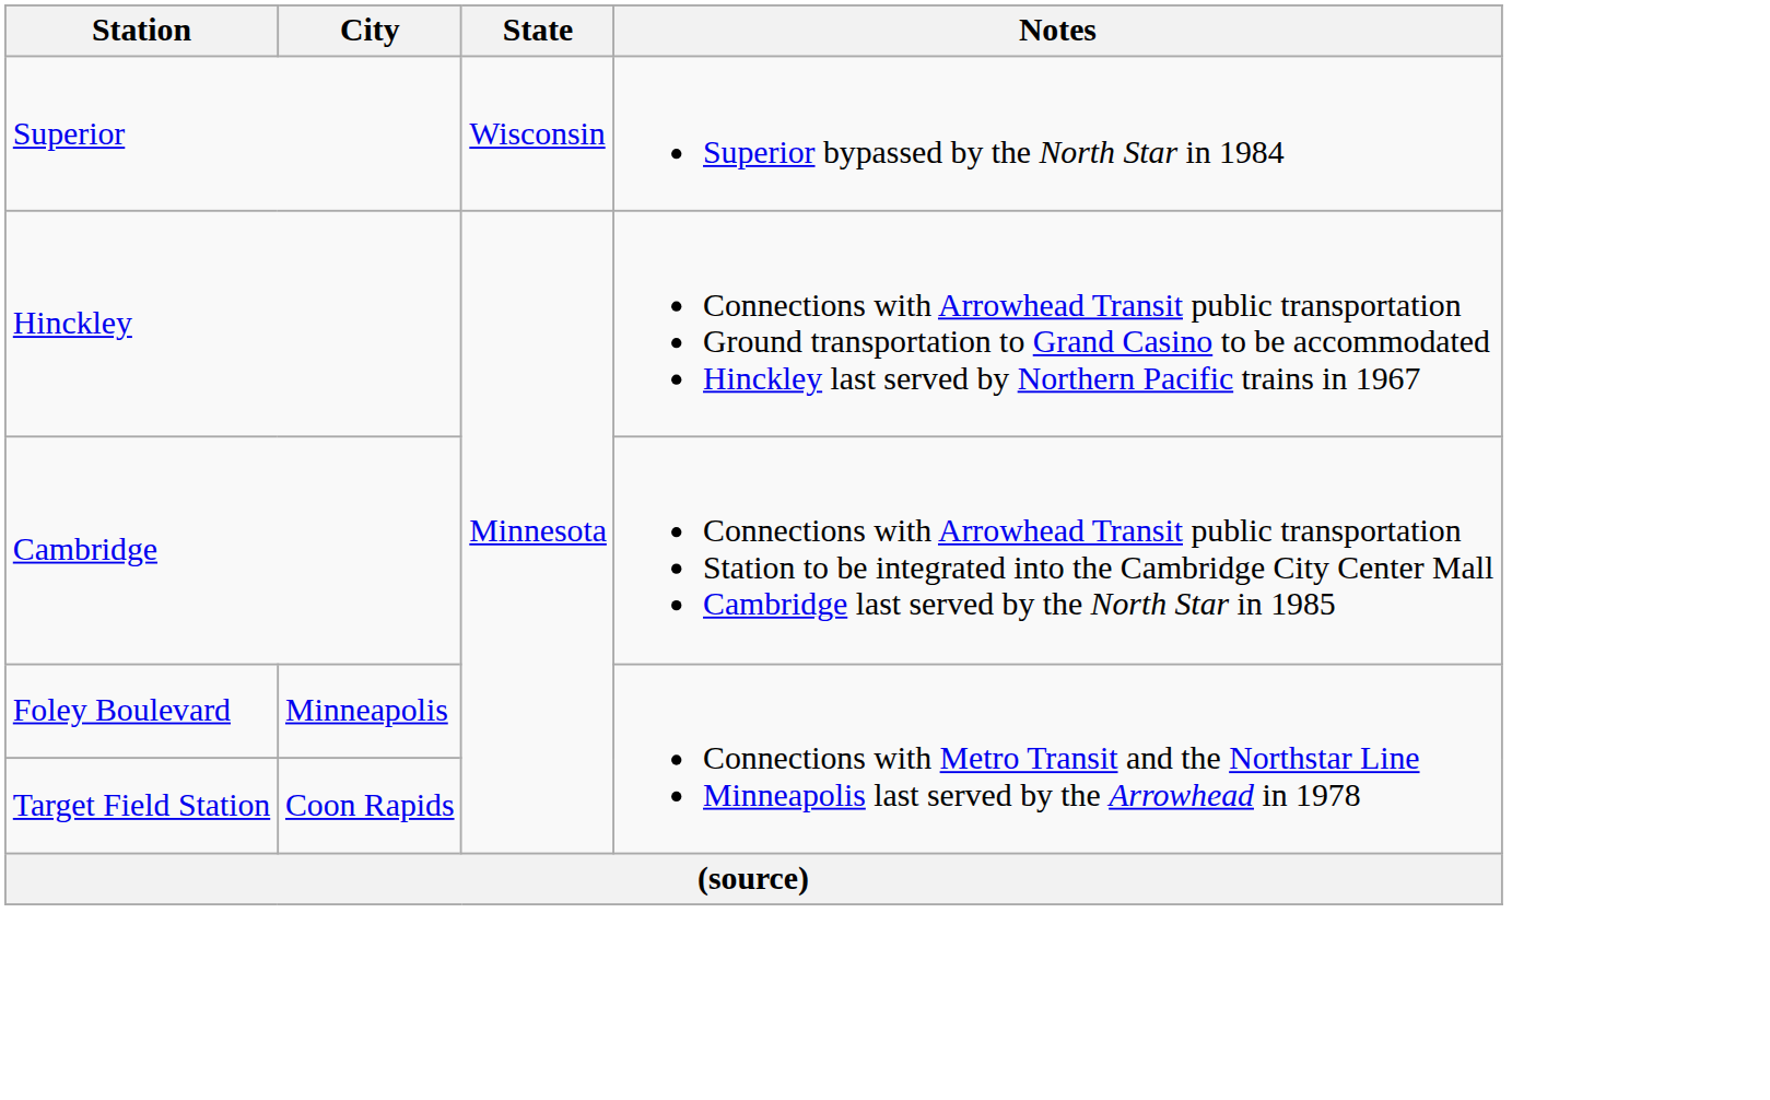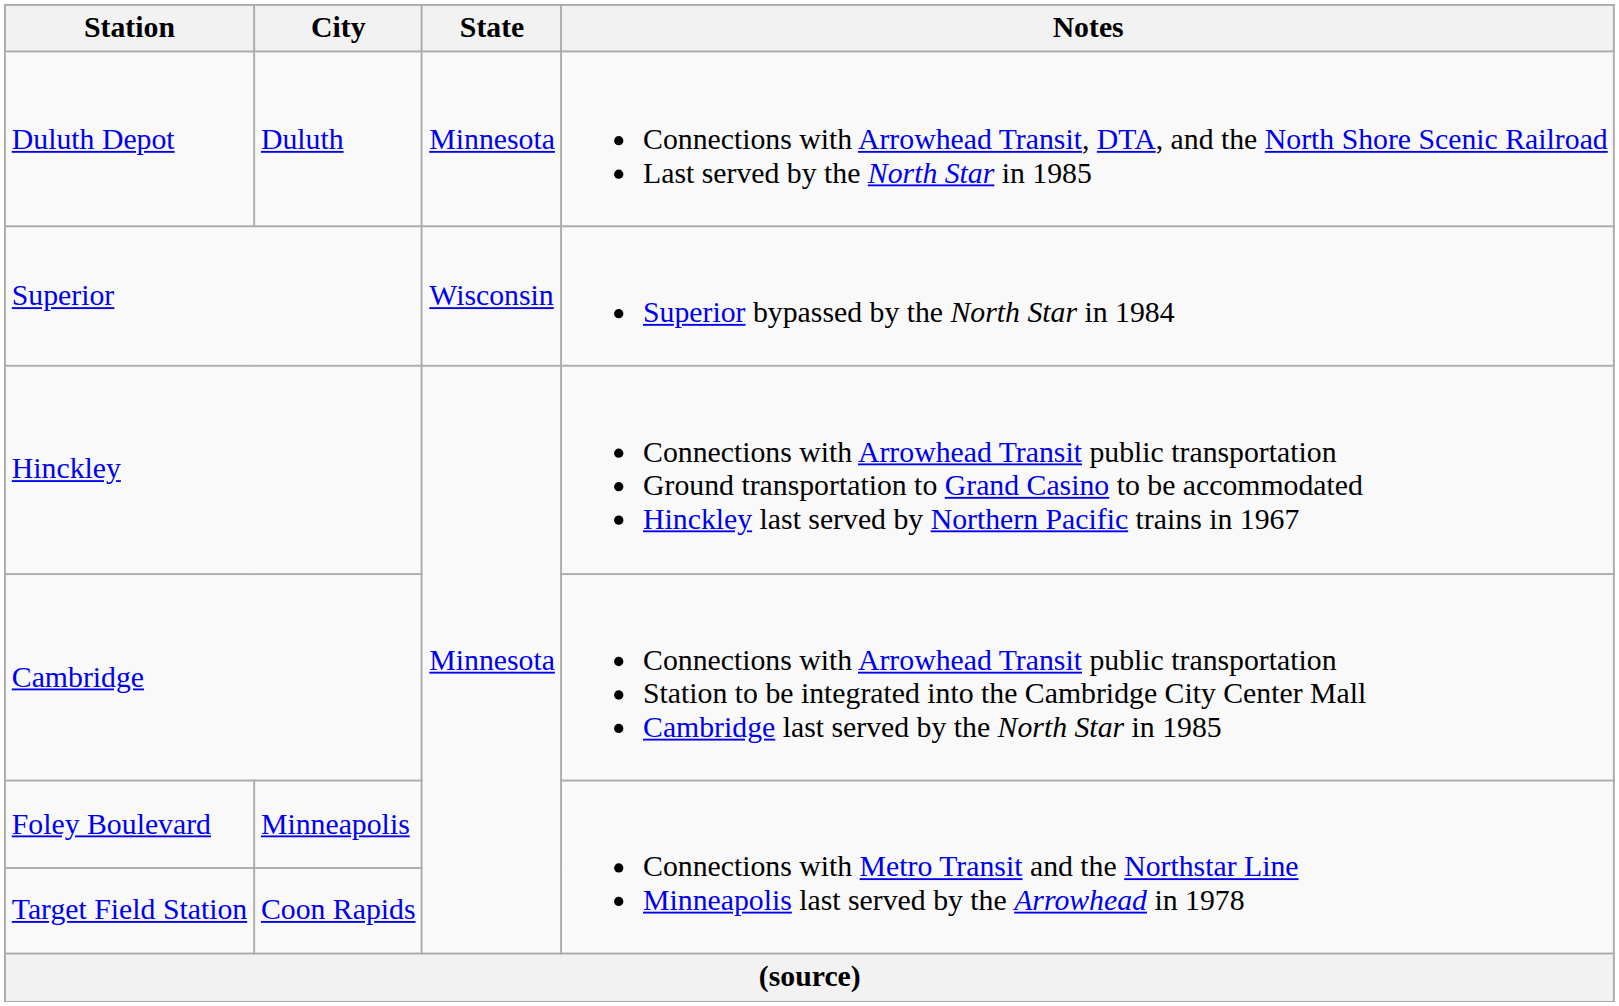+ row: Duluth Depot | Duluth | Minnesota | Connections with Arrowhead Transit, DTA, and the North Shore Scenic Railroad Last served by the North Star in 1985
